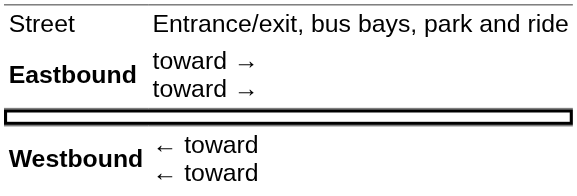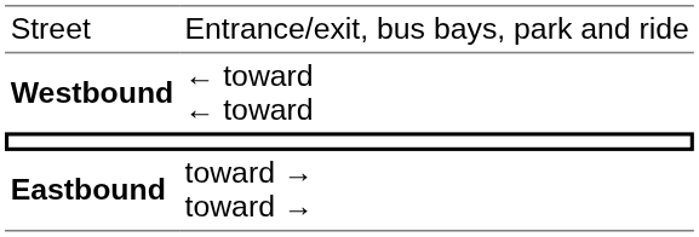rows swapped: Westbound <-> Eastbound
